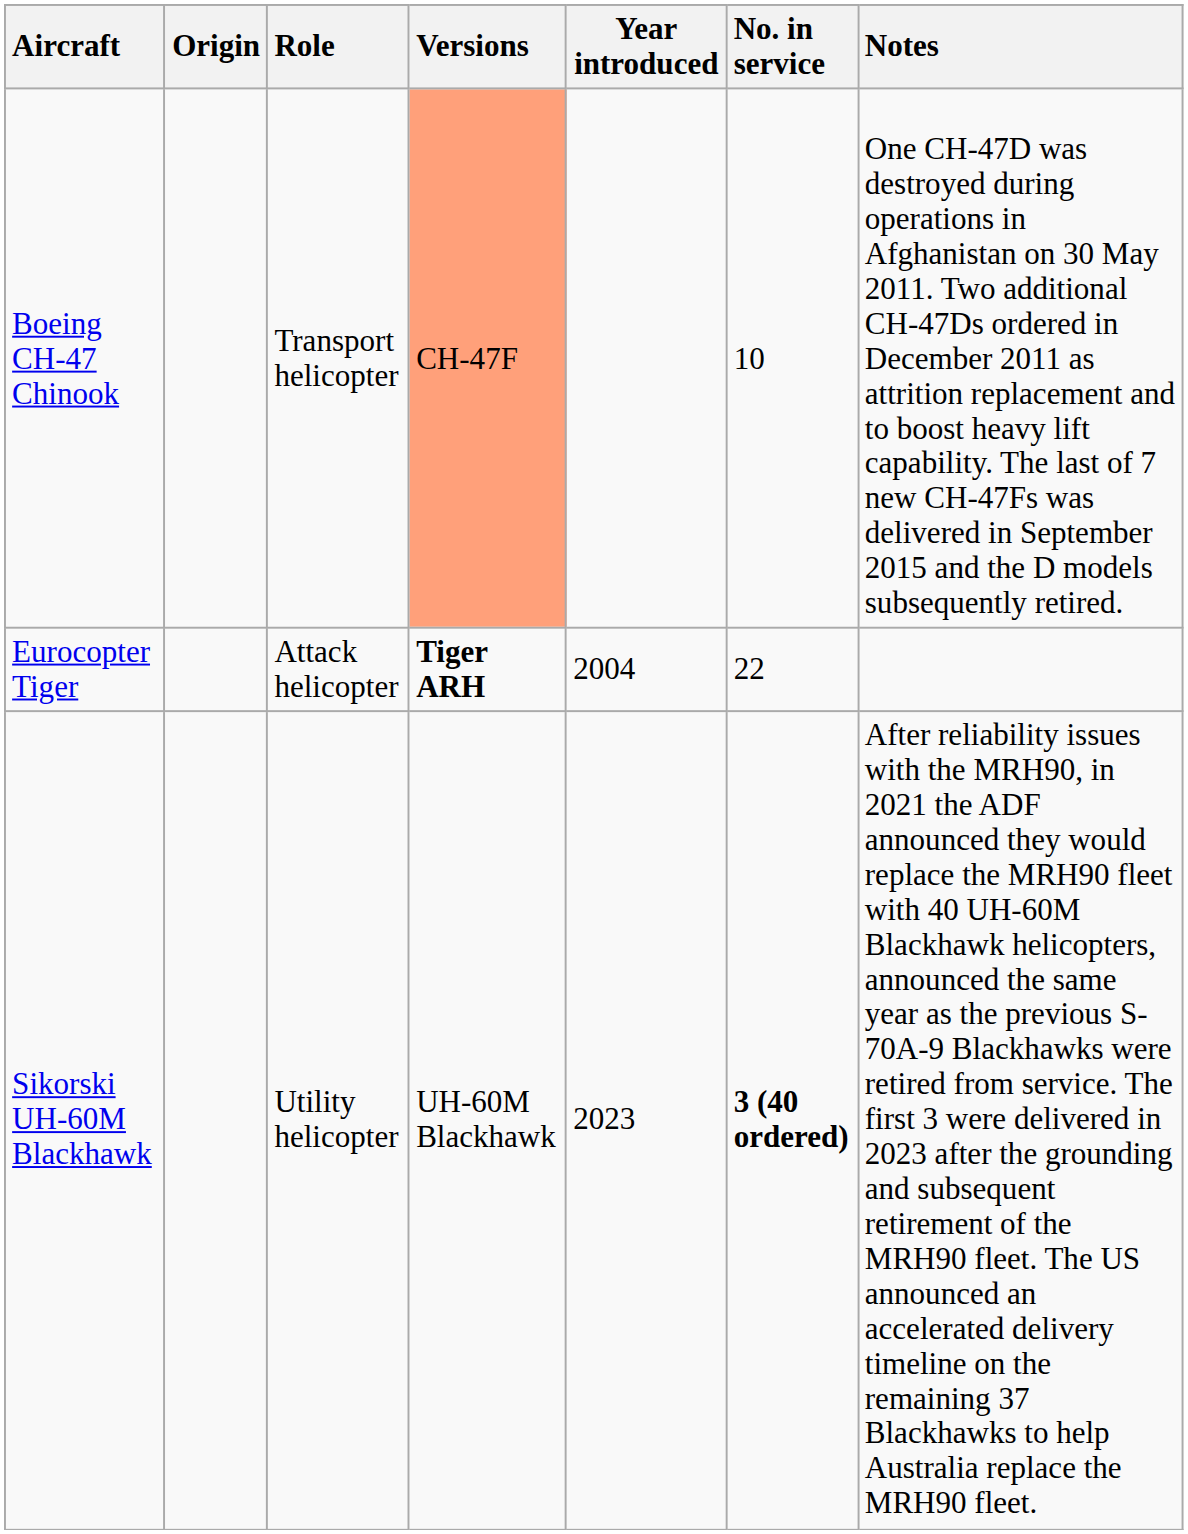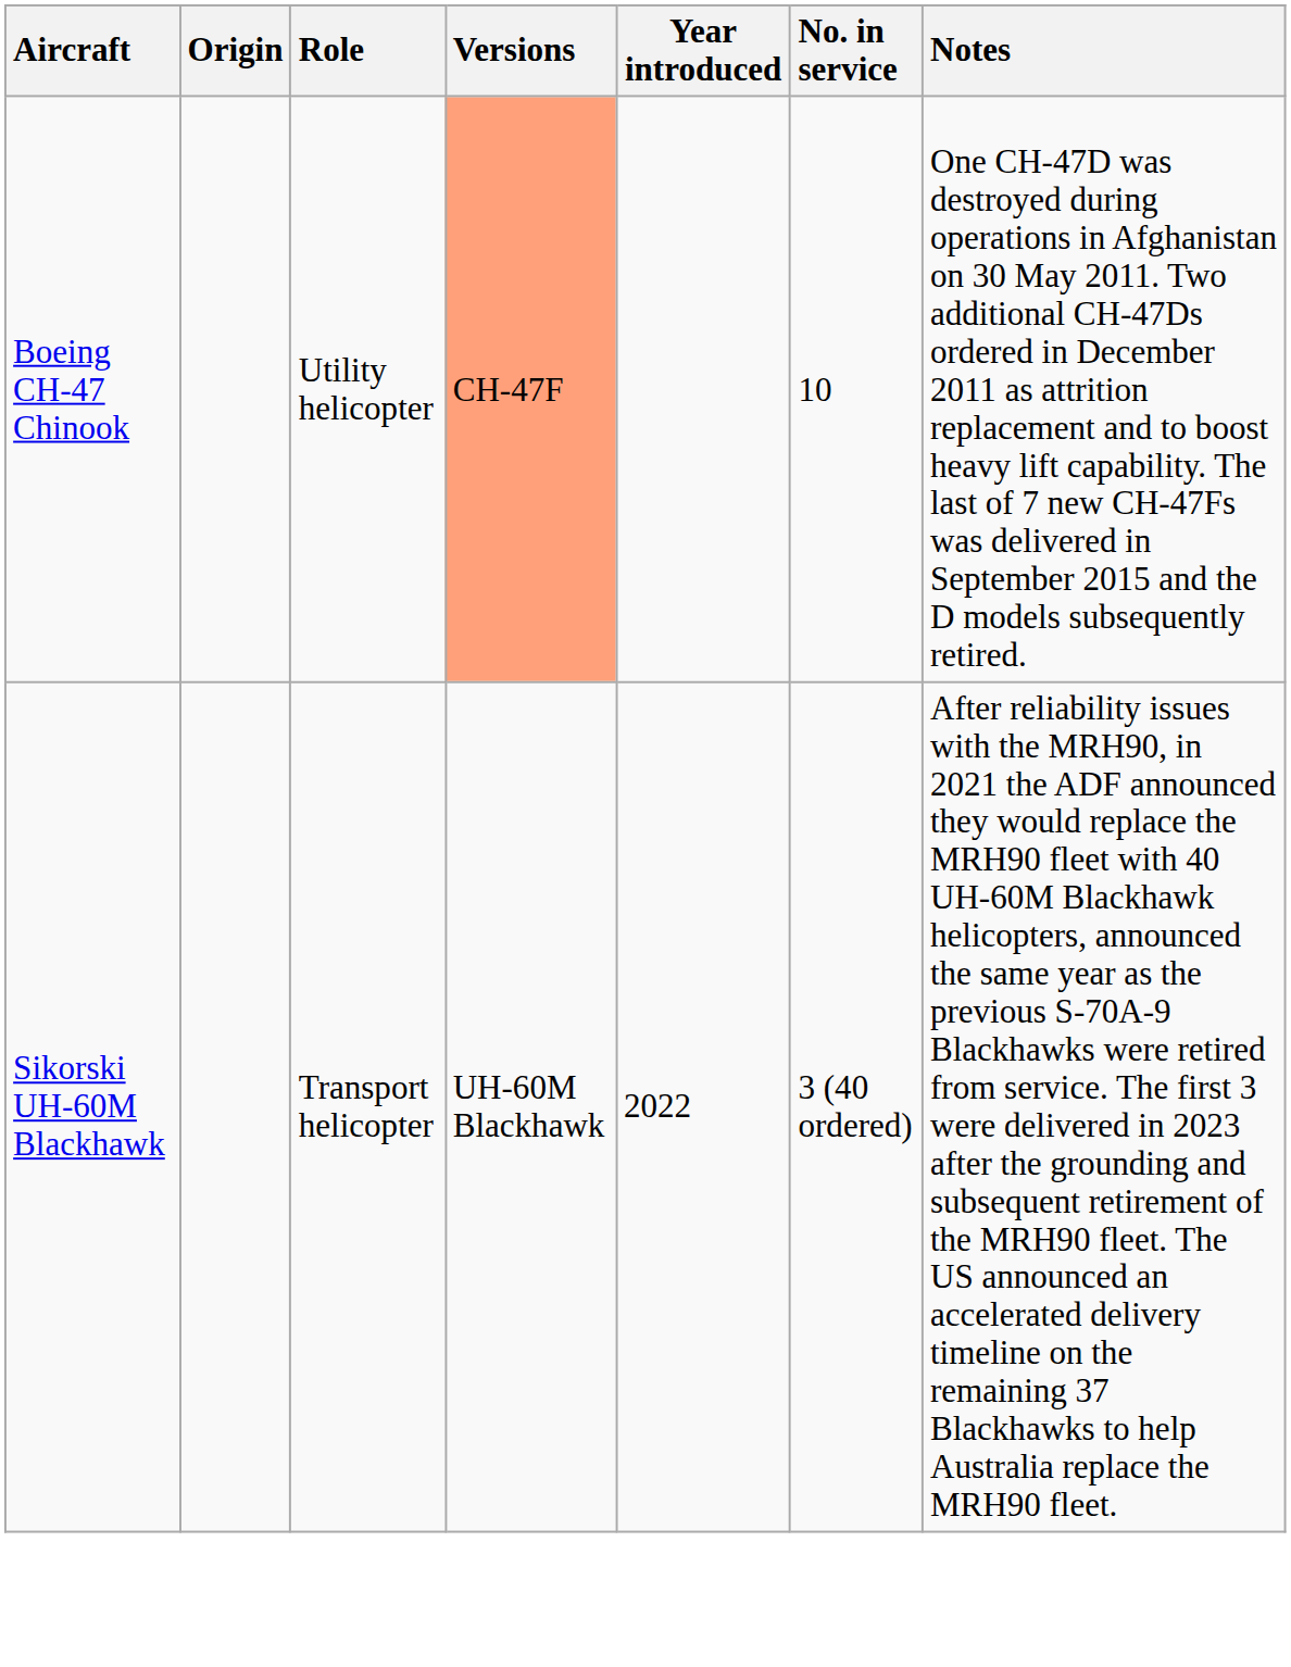Boeing CH-47 Chinook | Role: Transport helicopter -> Utility helicopter
- row: Eurocopter Tiger | Attack helicopter | Tiger ARH | 2004 | 22
Sikorski UH-60M Blackhawk | Role: Utility helicopter -> Transport helicopter
Sikorski UH-60M Blackhawk | Year introduced: 2023 -> 2022
Sikorski UH-60M Blackhawk | No. in service: bold -> normal
